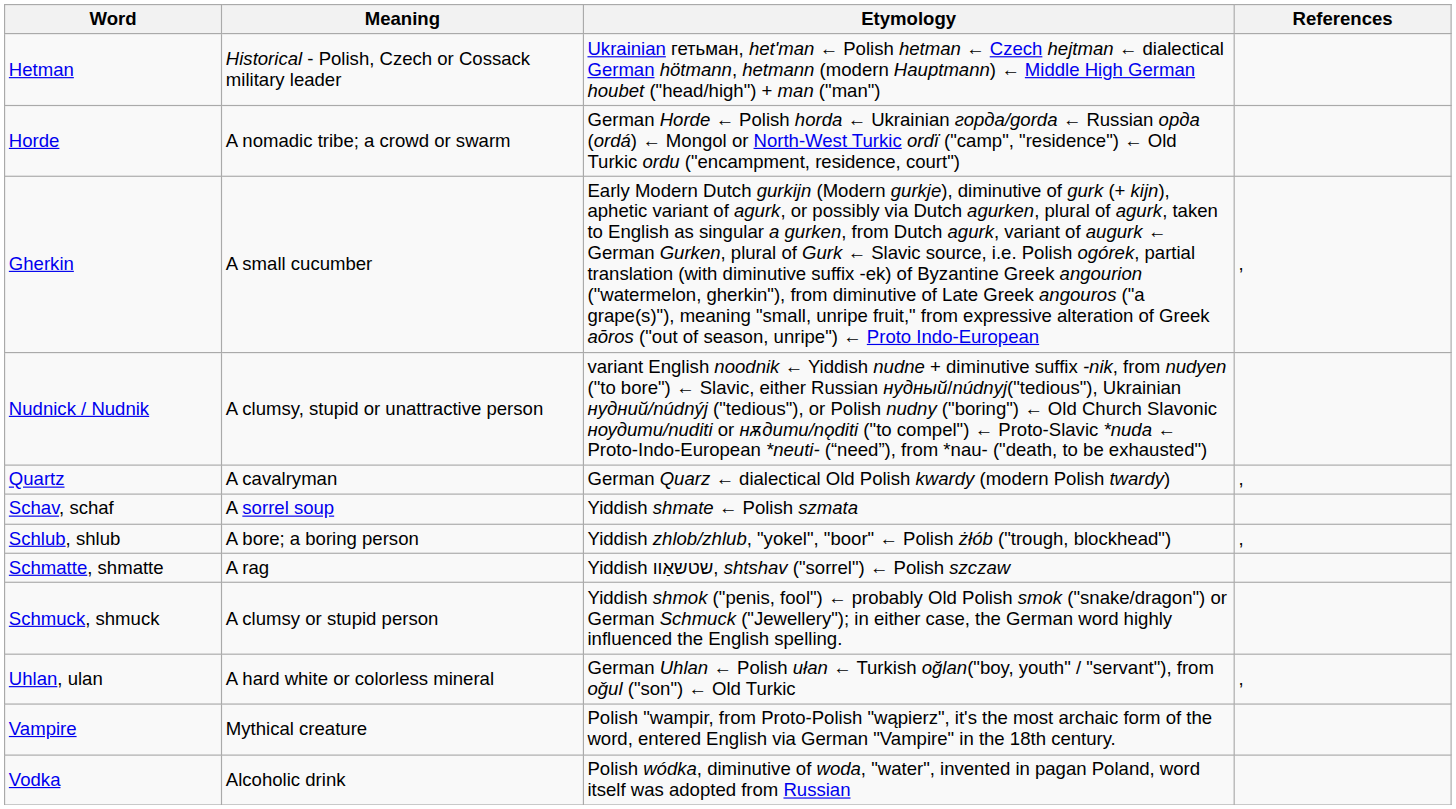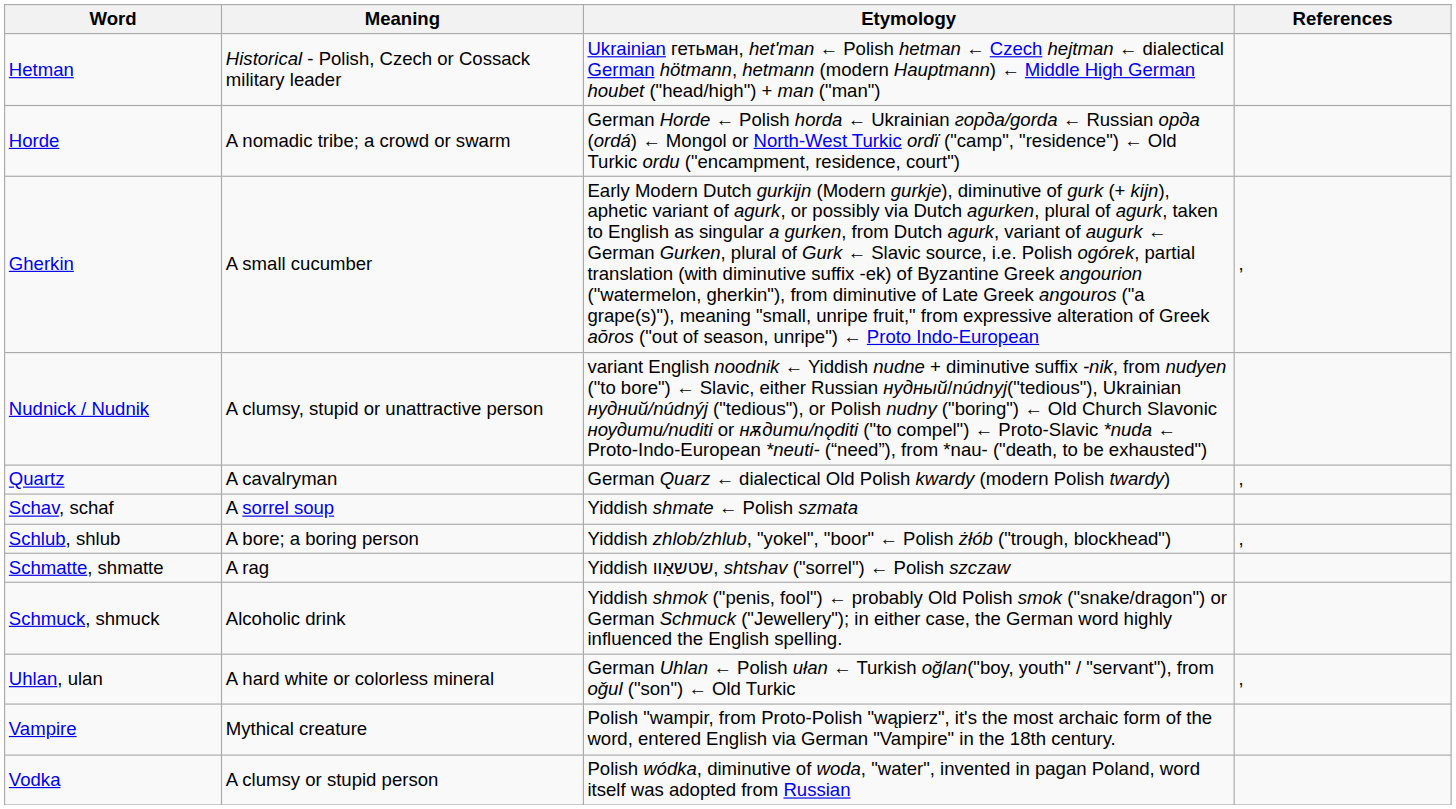Schmuck, shmuck | Meaning: A clumsy or stupid person -> Alcoholic drink
Vodka | Meaning: Alcoholic drink -> A clumsy or stupid person
